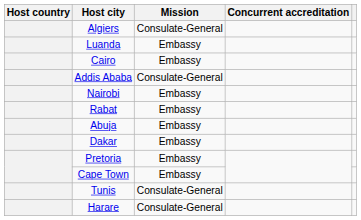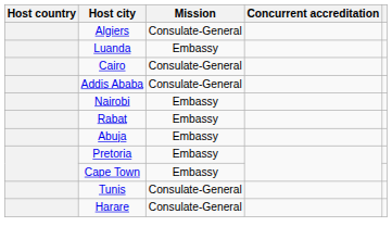Cairo | Mission: Embassy -> Consulate-General
- row: Dakar | Embassy
